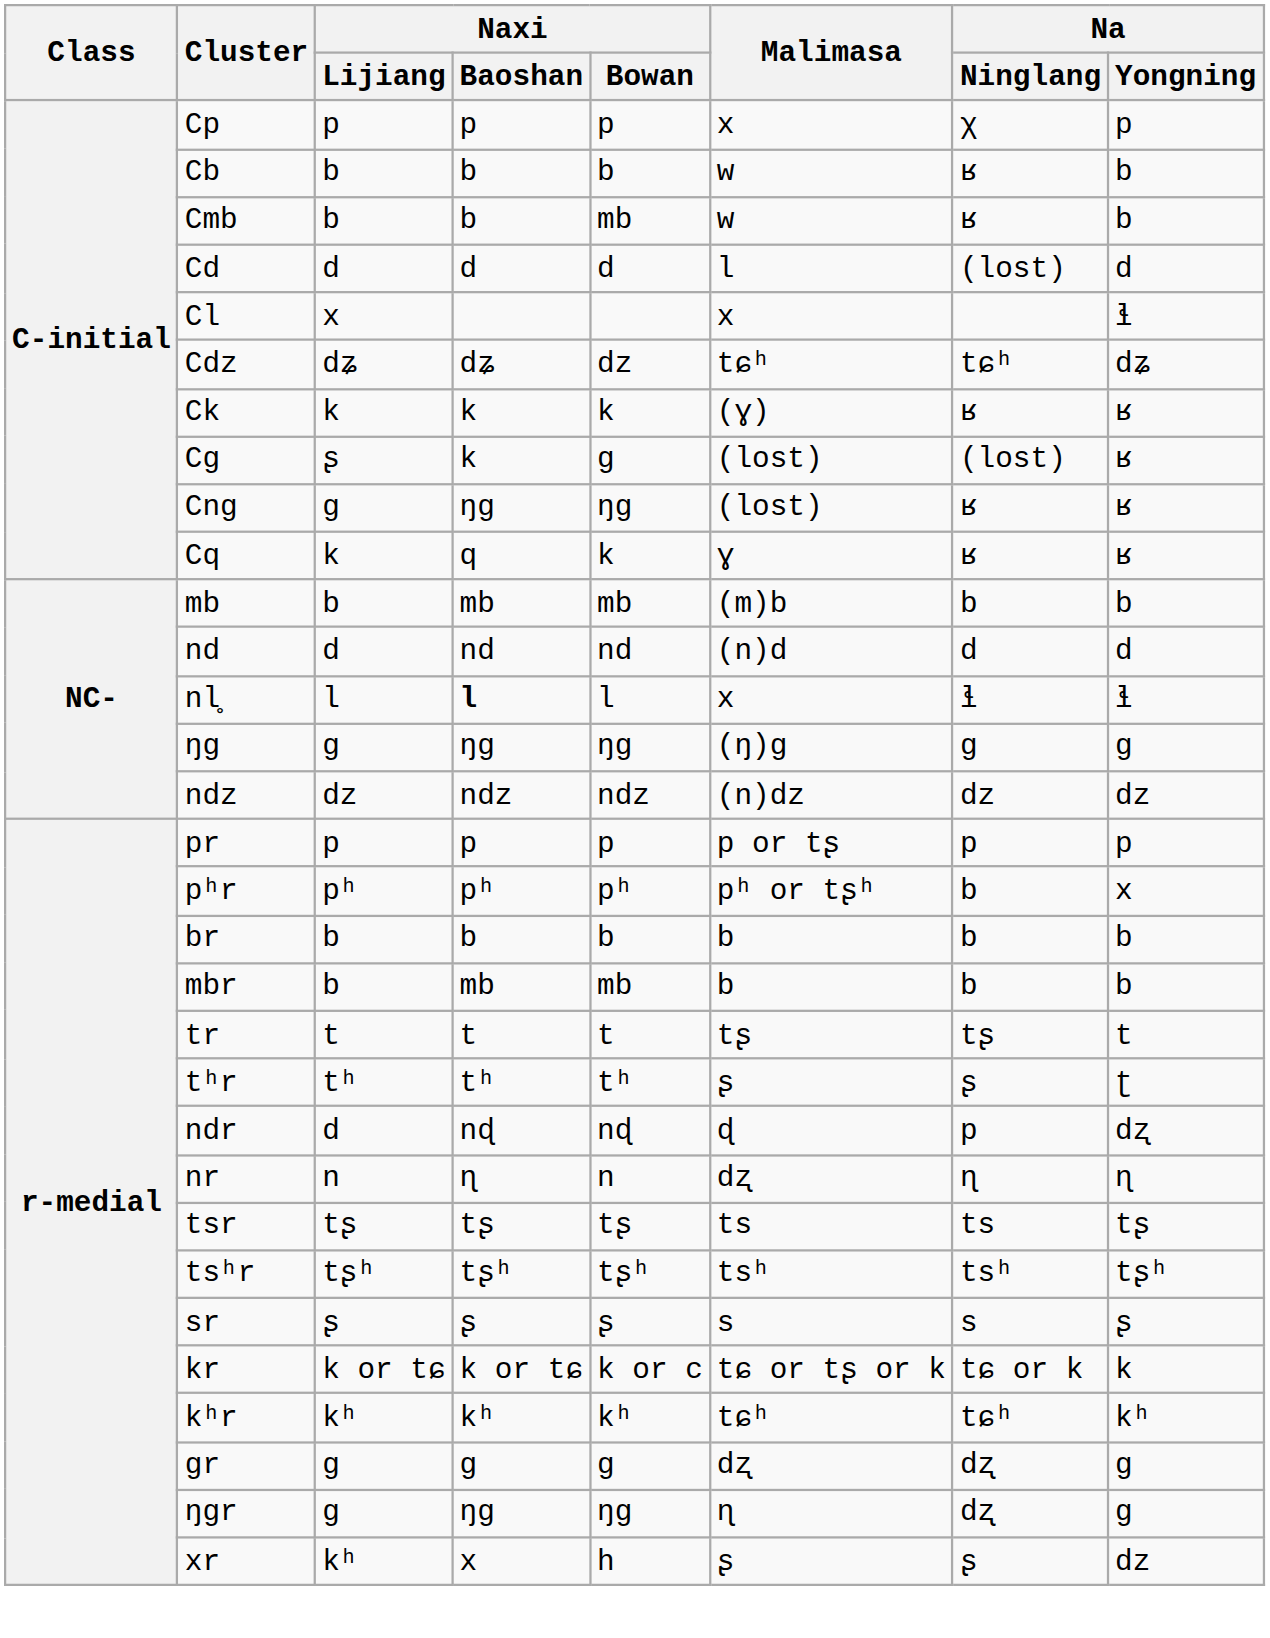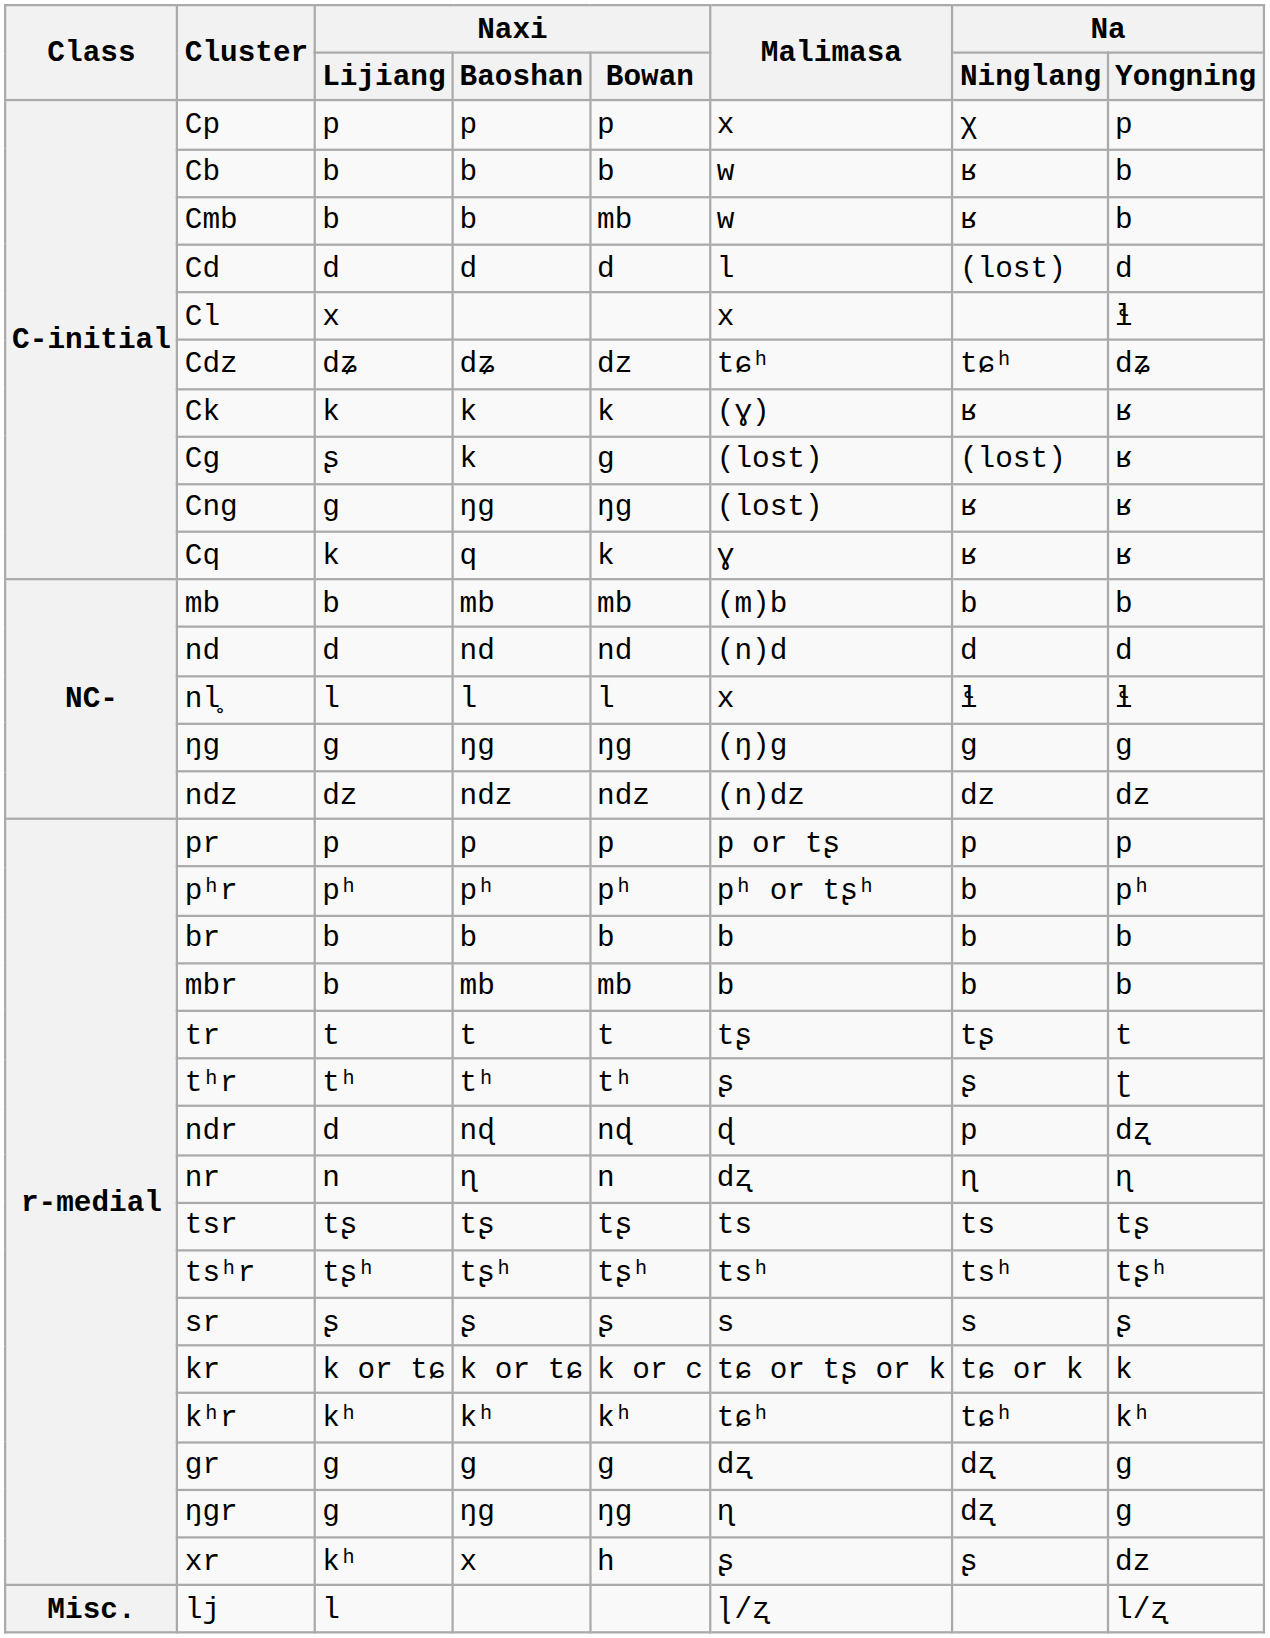nl̥ | Naxi / Baoshan: bold -> normal
pʰr | Na / Yongning: x -> pʰ
+ row: Misc. | lj | l | ɭ/ʐ | l/ʐ
